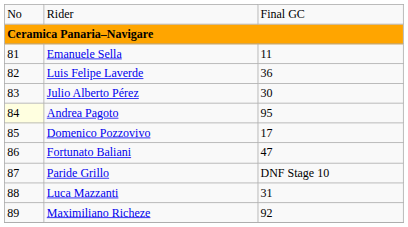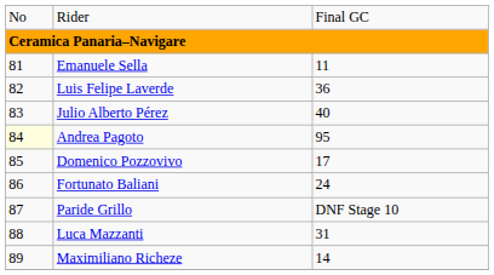Julio Alberto Pérez | column 3: 30 -> 40
Fortunato Baliani | column 3: 47 -> 24
Maximiliano Richeze | column 3: 92 -> 14
